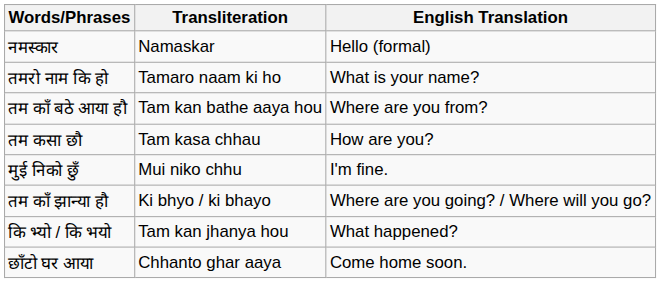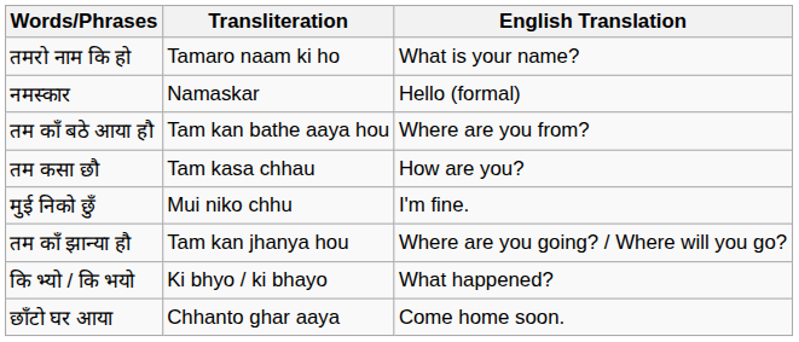rows swapped: नमस्कार <-> तमरो नाम कि हो
तम काँ झान्या हौ | Transliteration: Ki bhyo / ki bhayo -> Tam kan jhanya hou
कि भ्यो / कि भयो | Transliteration: Tam kan jhanya hou -> Ki bhyo / ki bhayo
